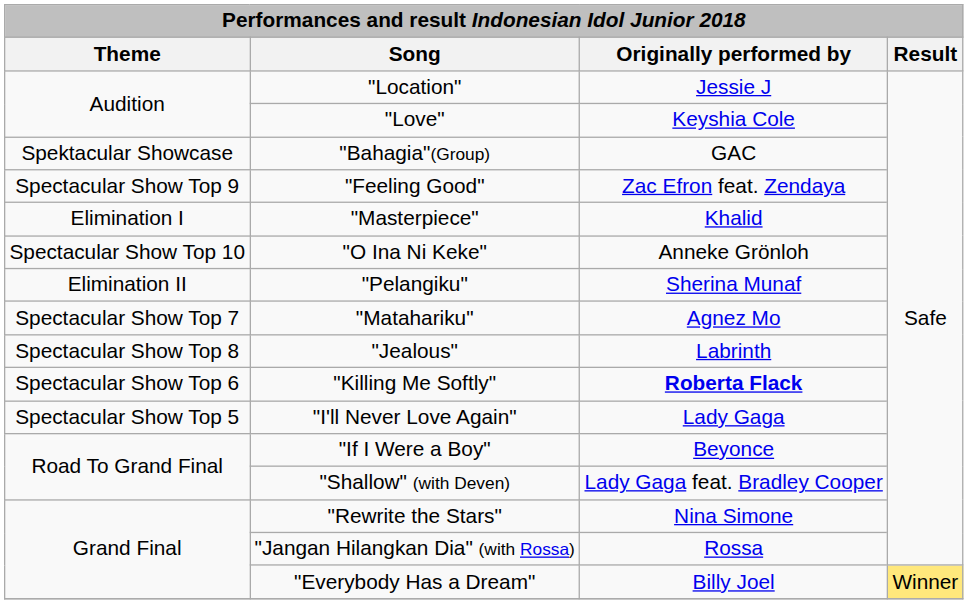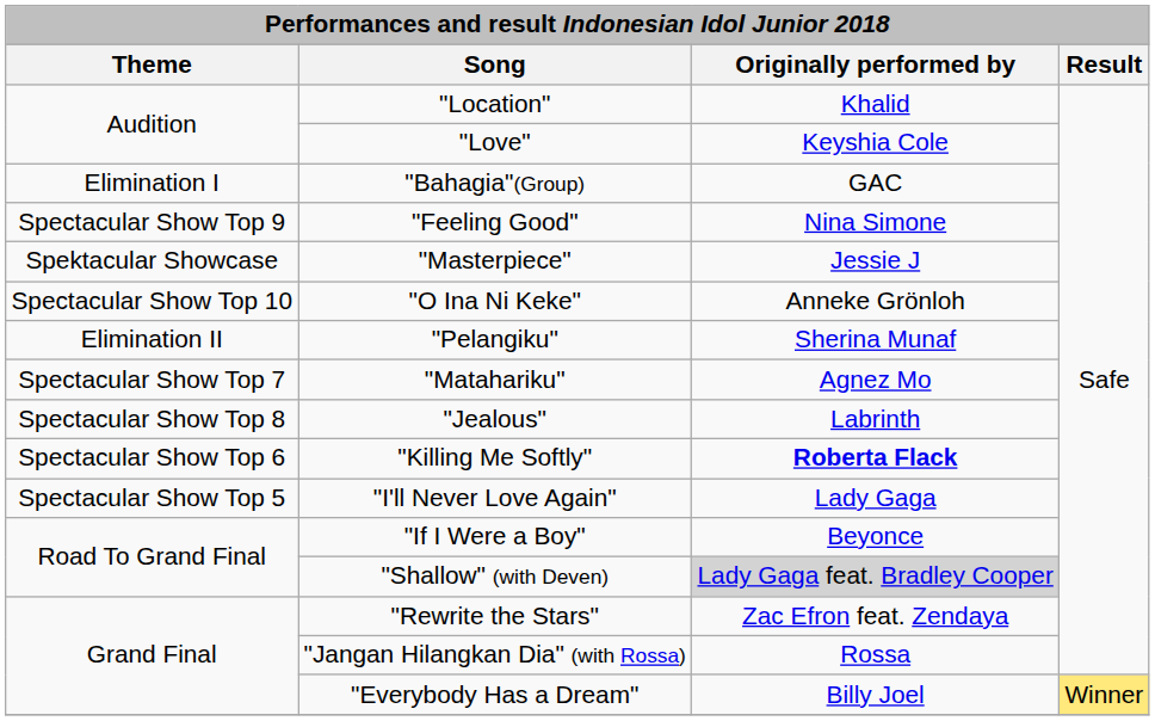"Location" | Originally performed by: Jessie J -> Khalid
"Bahagia"(Group) | Theme: Spektacular Showcase -> Elimination I
"Feeling Good" | Originally performed by: Zac Efron feat. Zendaya -> Nina Simone
"Masterpiece" | Theme: Elimination I -> Spektacular Showcase
"Masterpiece" | Originally performed by: Khalid -> Jessie J
"Shallow" (with Deven) | Originally performed by: no background -> lightgrey background
"Rewrite the Stars" | Originally performed by: Nina Simone -> Zac Efron feat. Zendaya
